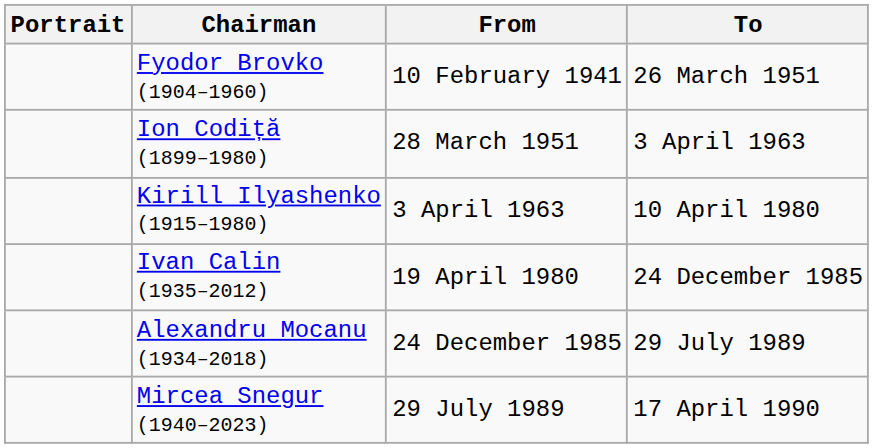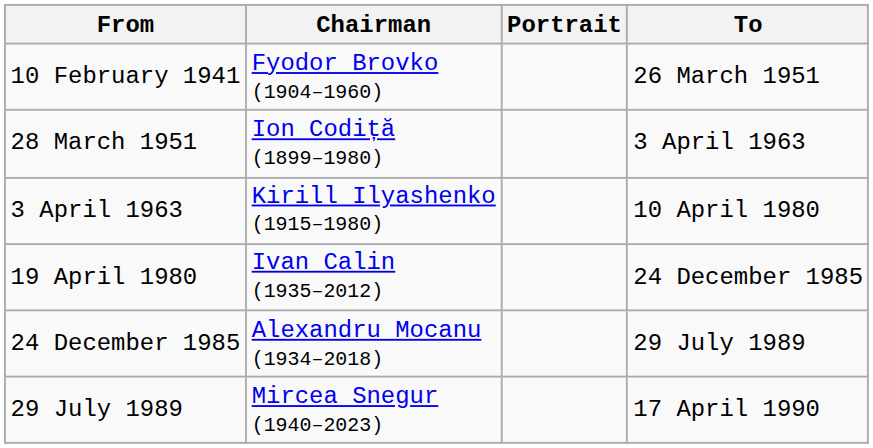columns swapped: Portrait <-> From
